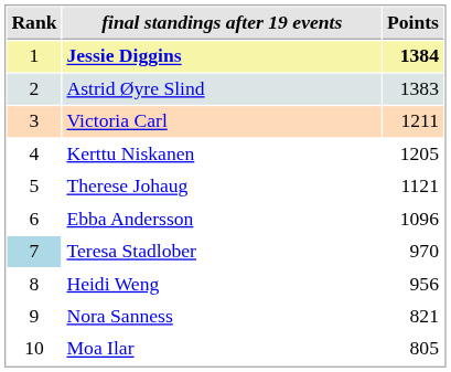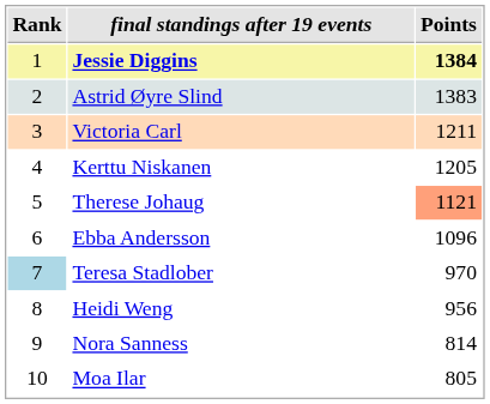Therese Johaug | Points: no background -> lightsalmon background
Nora Sanness | Points: 821 -> 814
